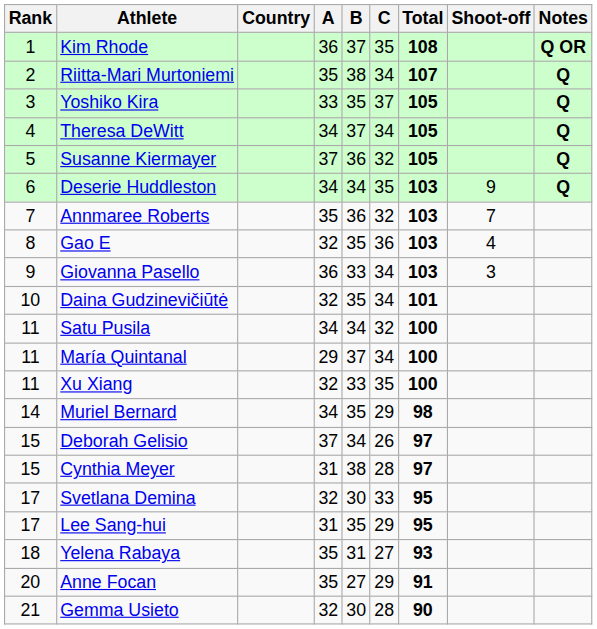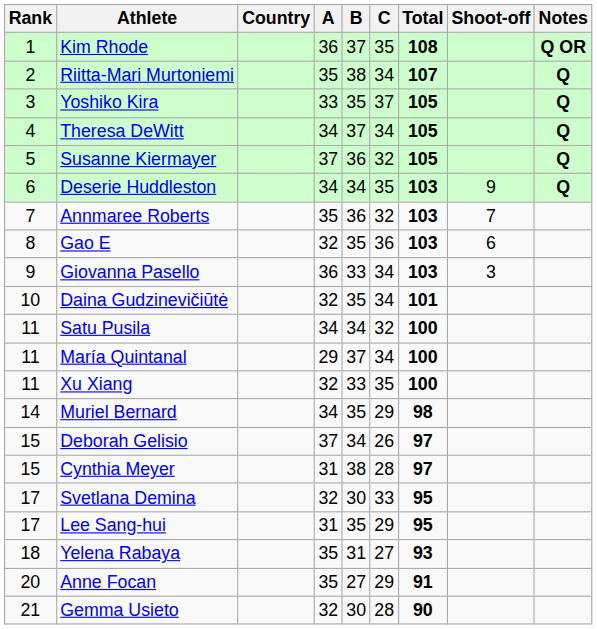Gao E | Shoot-off: 4 -> 6
